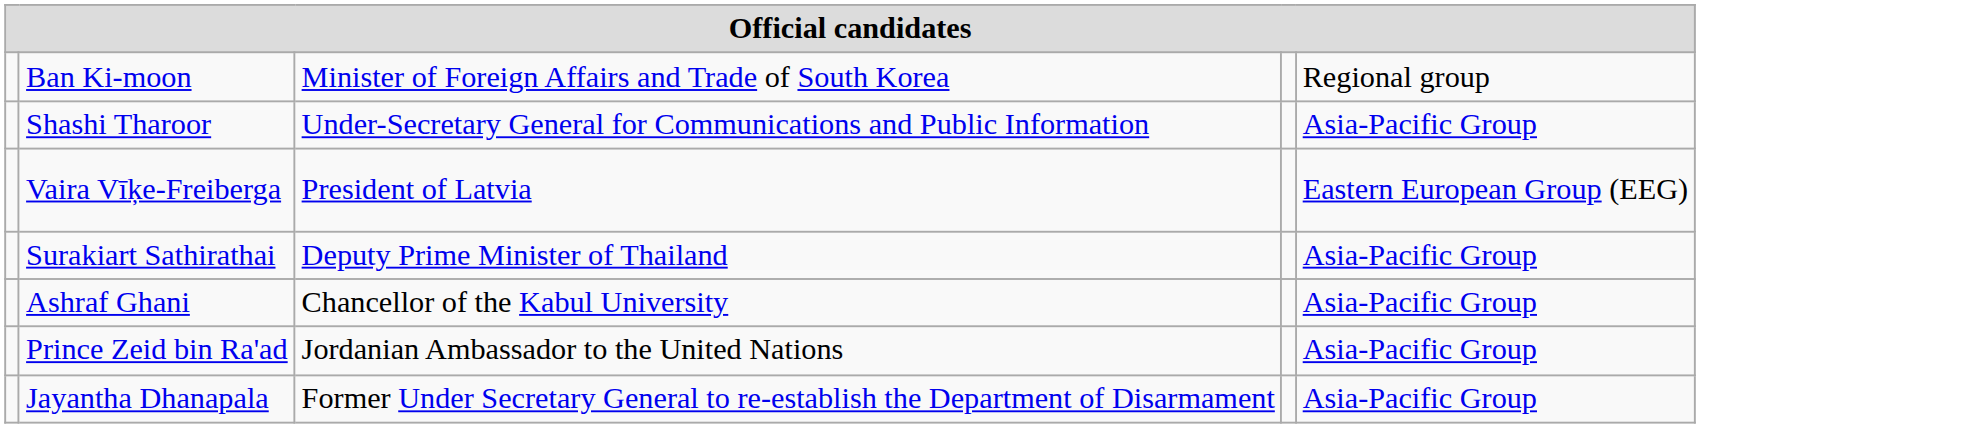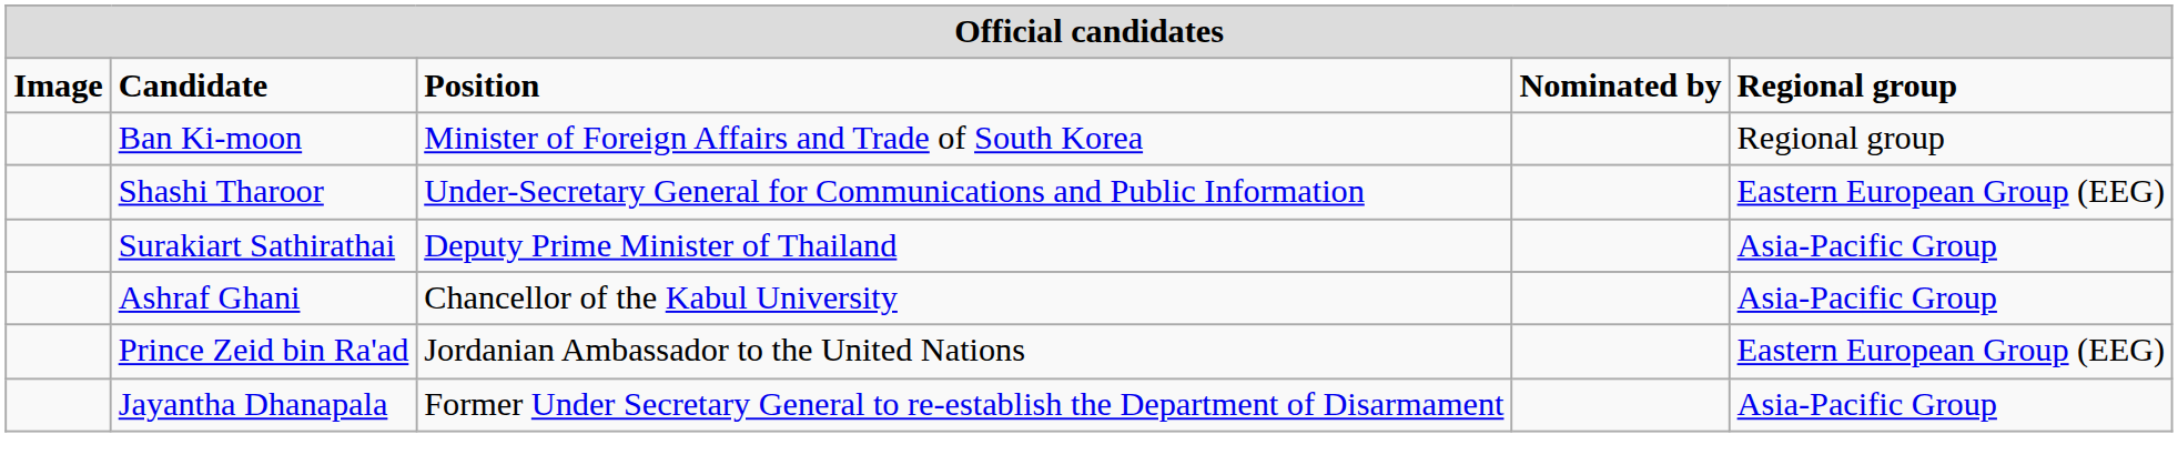+ row: Image | Candidate | Position | Nominated by | Regional group
Shashi Tharoor | column 5: Asia-Pacific Group -> Eastern European Group (EEG)
- row: Vaira Vīķe-Freiberga | President of Latvia | Eastern European Group (EEG)
Prince Zeid bin Ra'ad | column 5: Asia-Pacific Group -> Eastern European Group (EEG)
